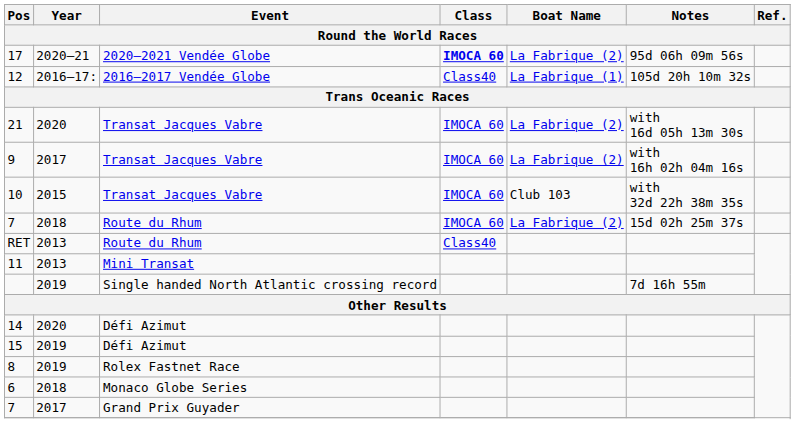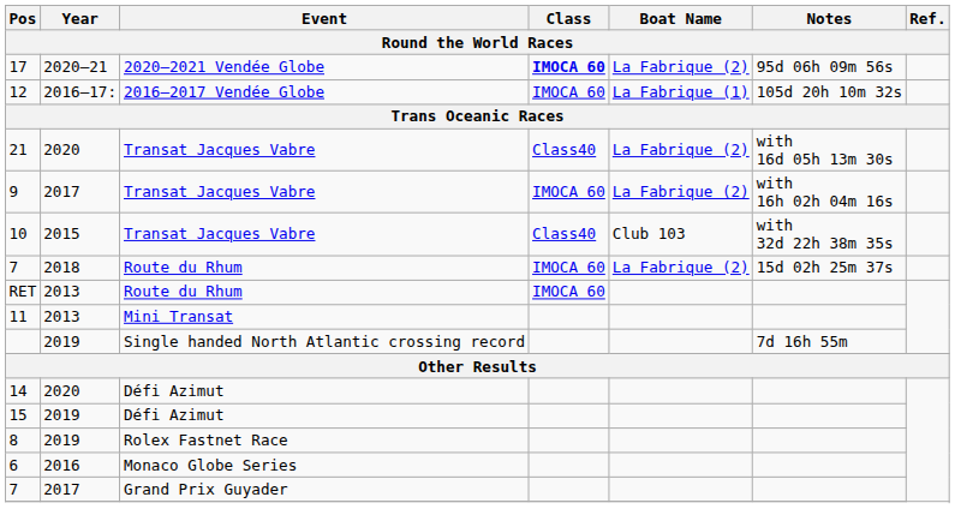12 | Class: Class40 -> IMOCA 60
21 | Class: IMOCA 60 -> Class40
10 | Class: IMOCA 60 -> Class40
RET | Class: Class40 -> IMOCA 60
6 | Year: 2018 -> 2016
